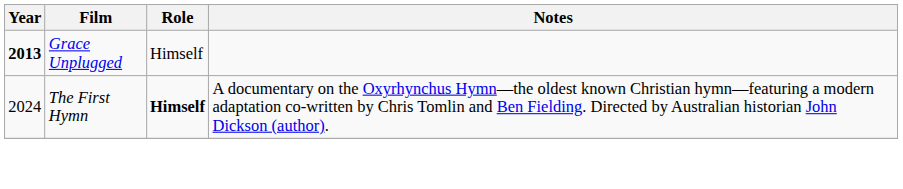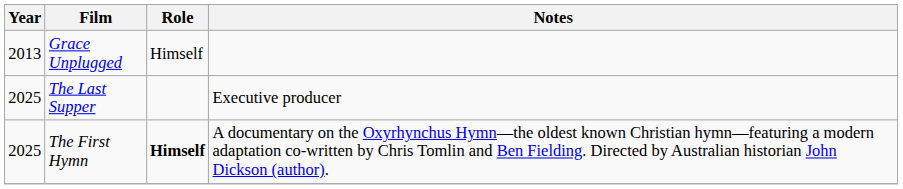Grace Unplugged | Year: bold -> normal
+ row: 2025 | The Last Supper | Executive producer
The First Hymn | Year: 2024 -> 2025
